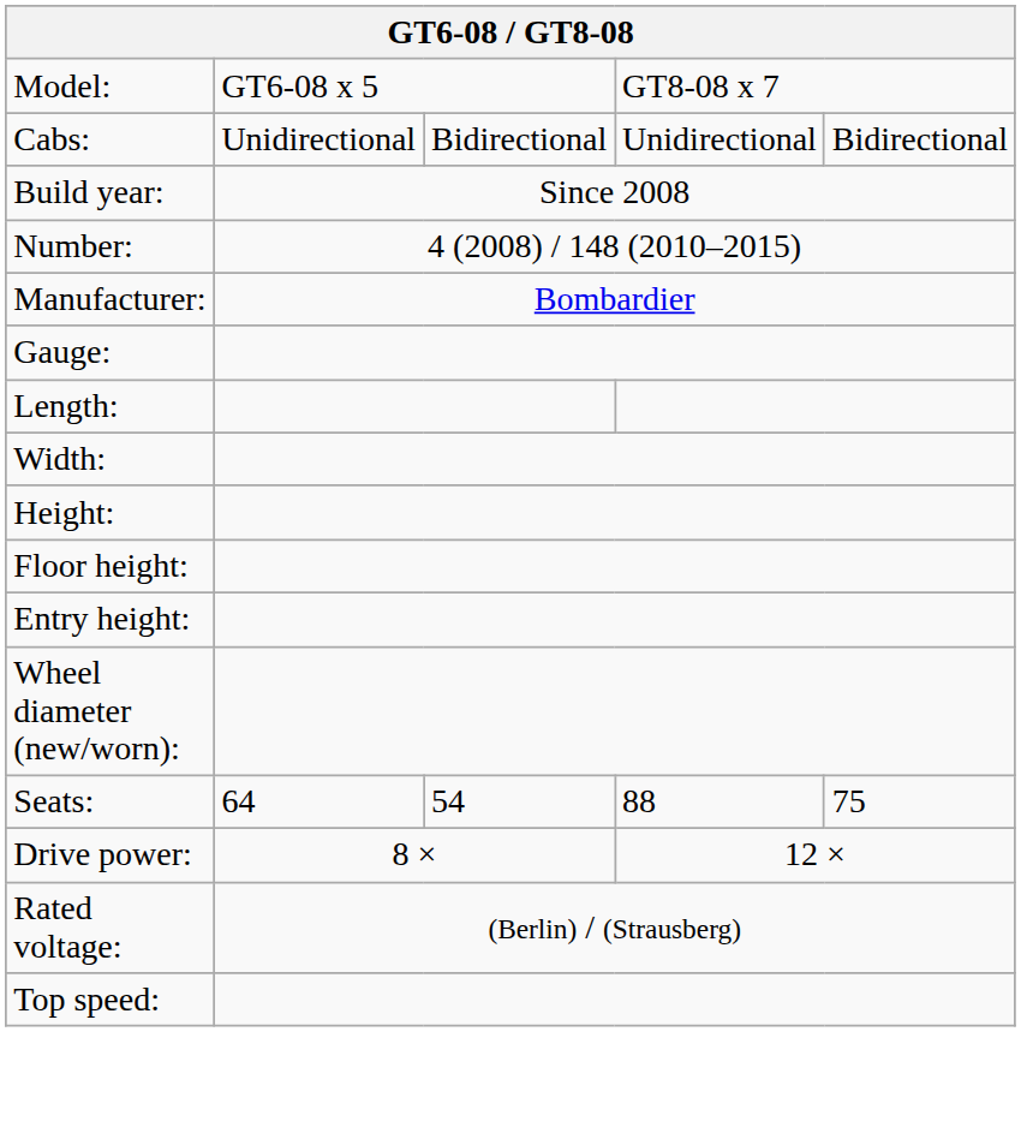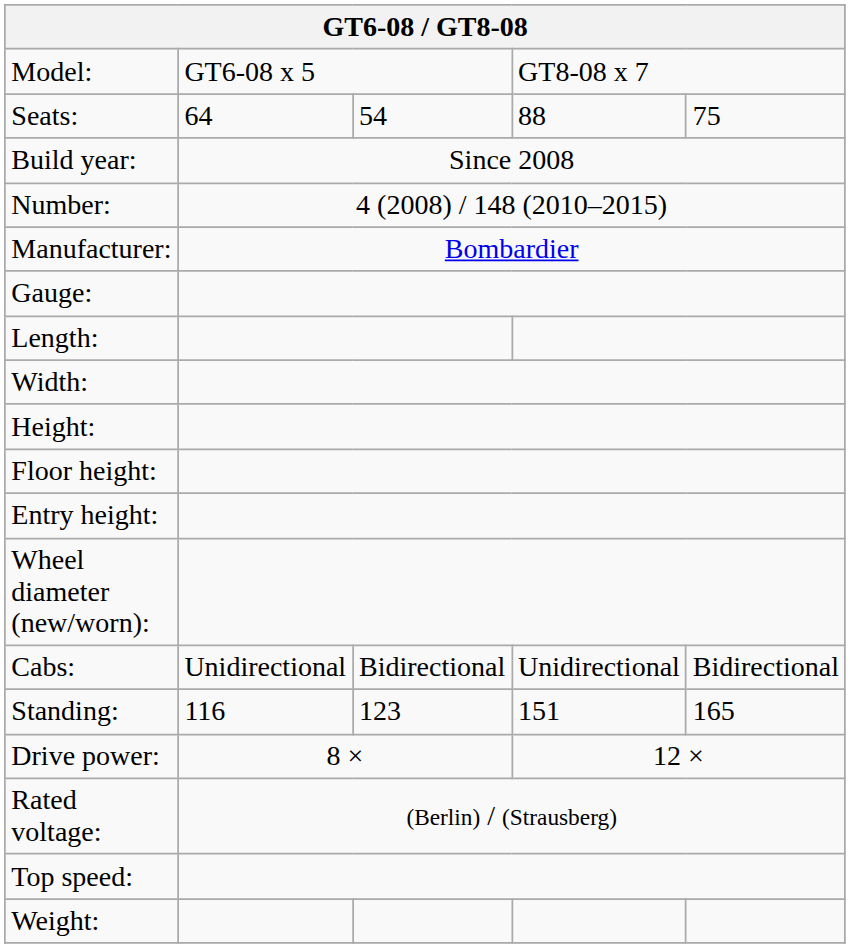rows swapped: Cabs: <-> Seats:
+ row: Standing: | 116 | 123 | 151 | 165
+ row: Weight:
